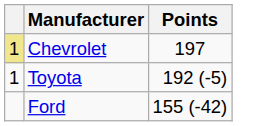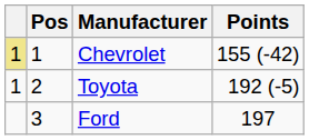+ column: Pos | 1 | 2 | 3
Chevrolet | Points: 197 -> 155 (-42)
Ford | Points: 155 (-42) -> 197
